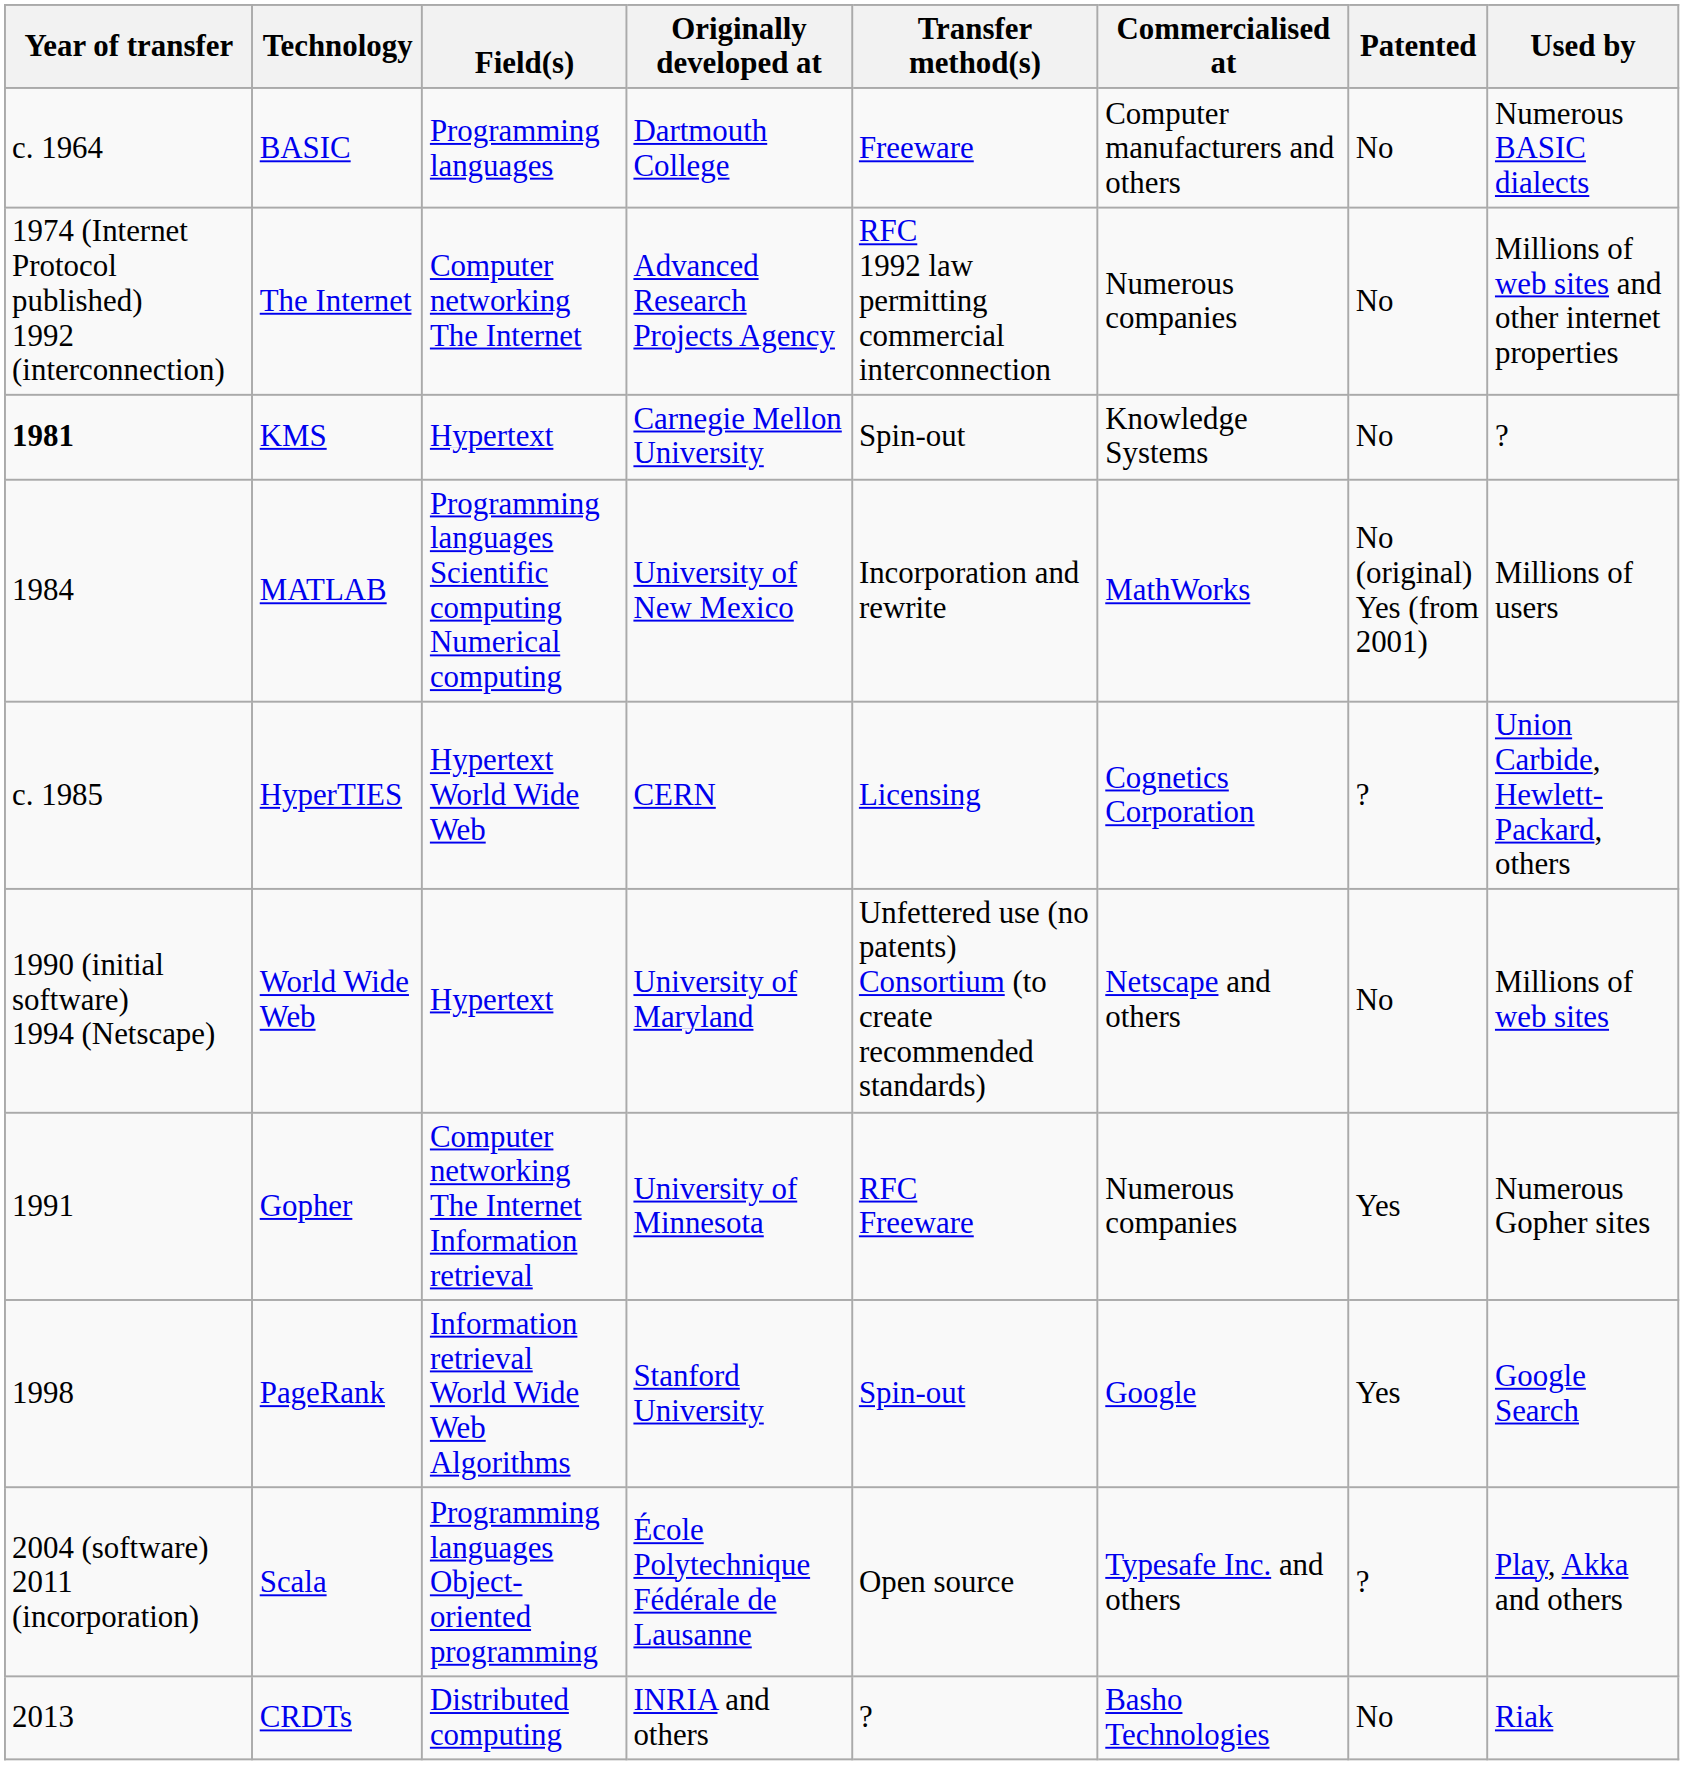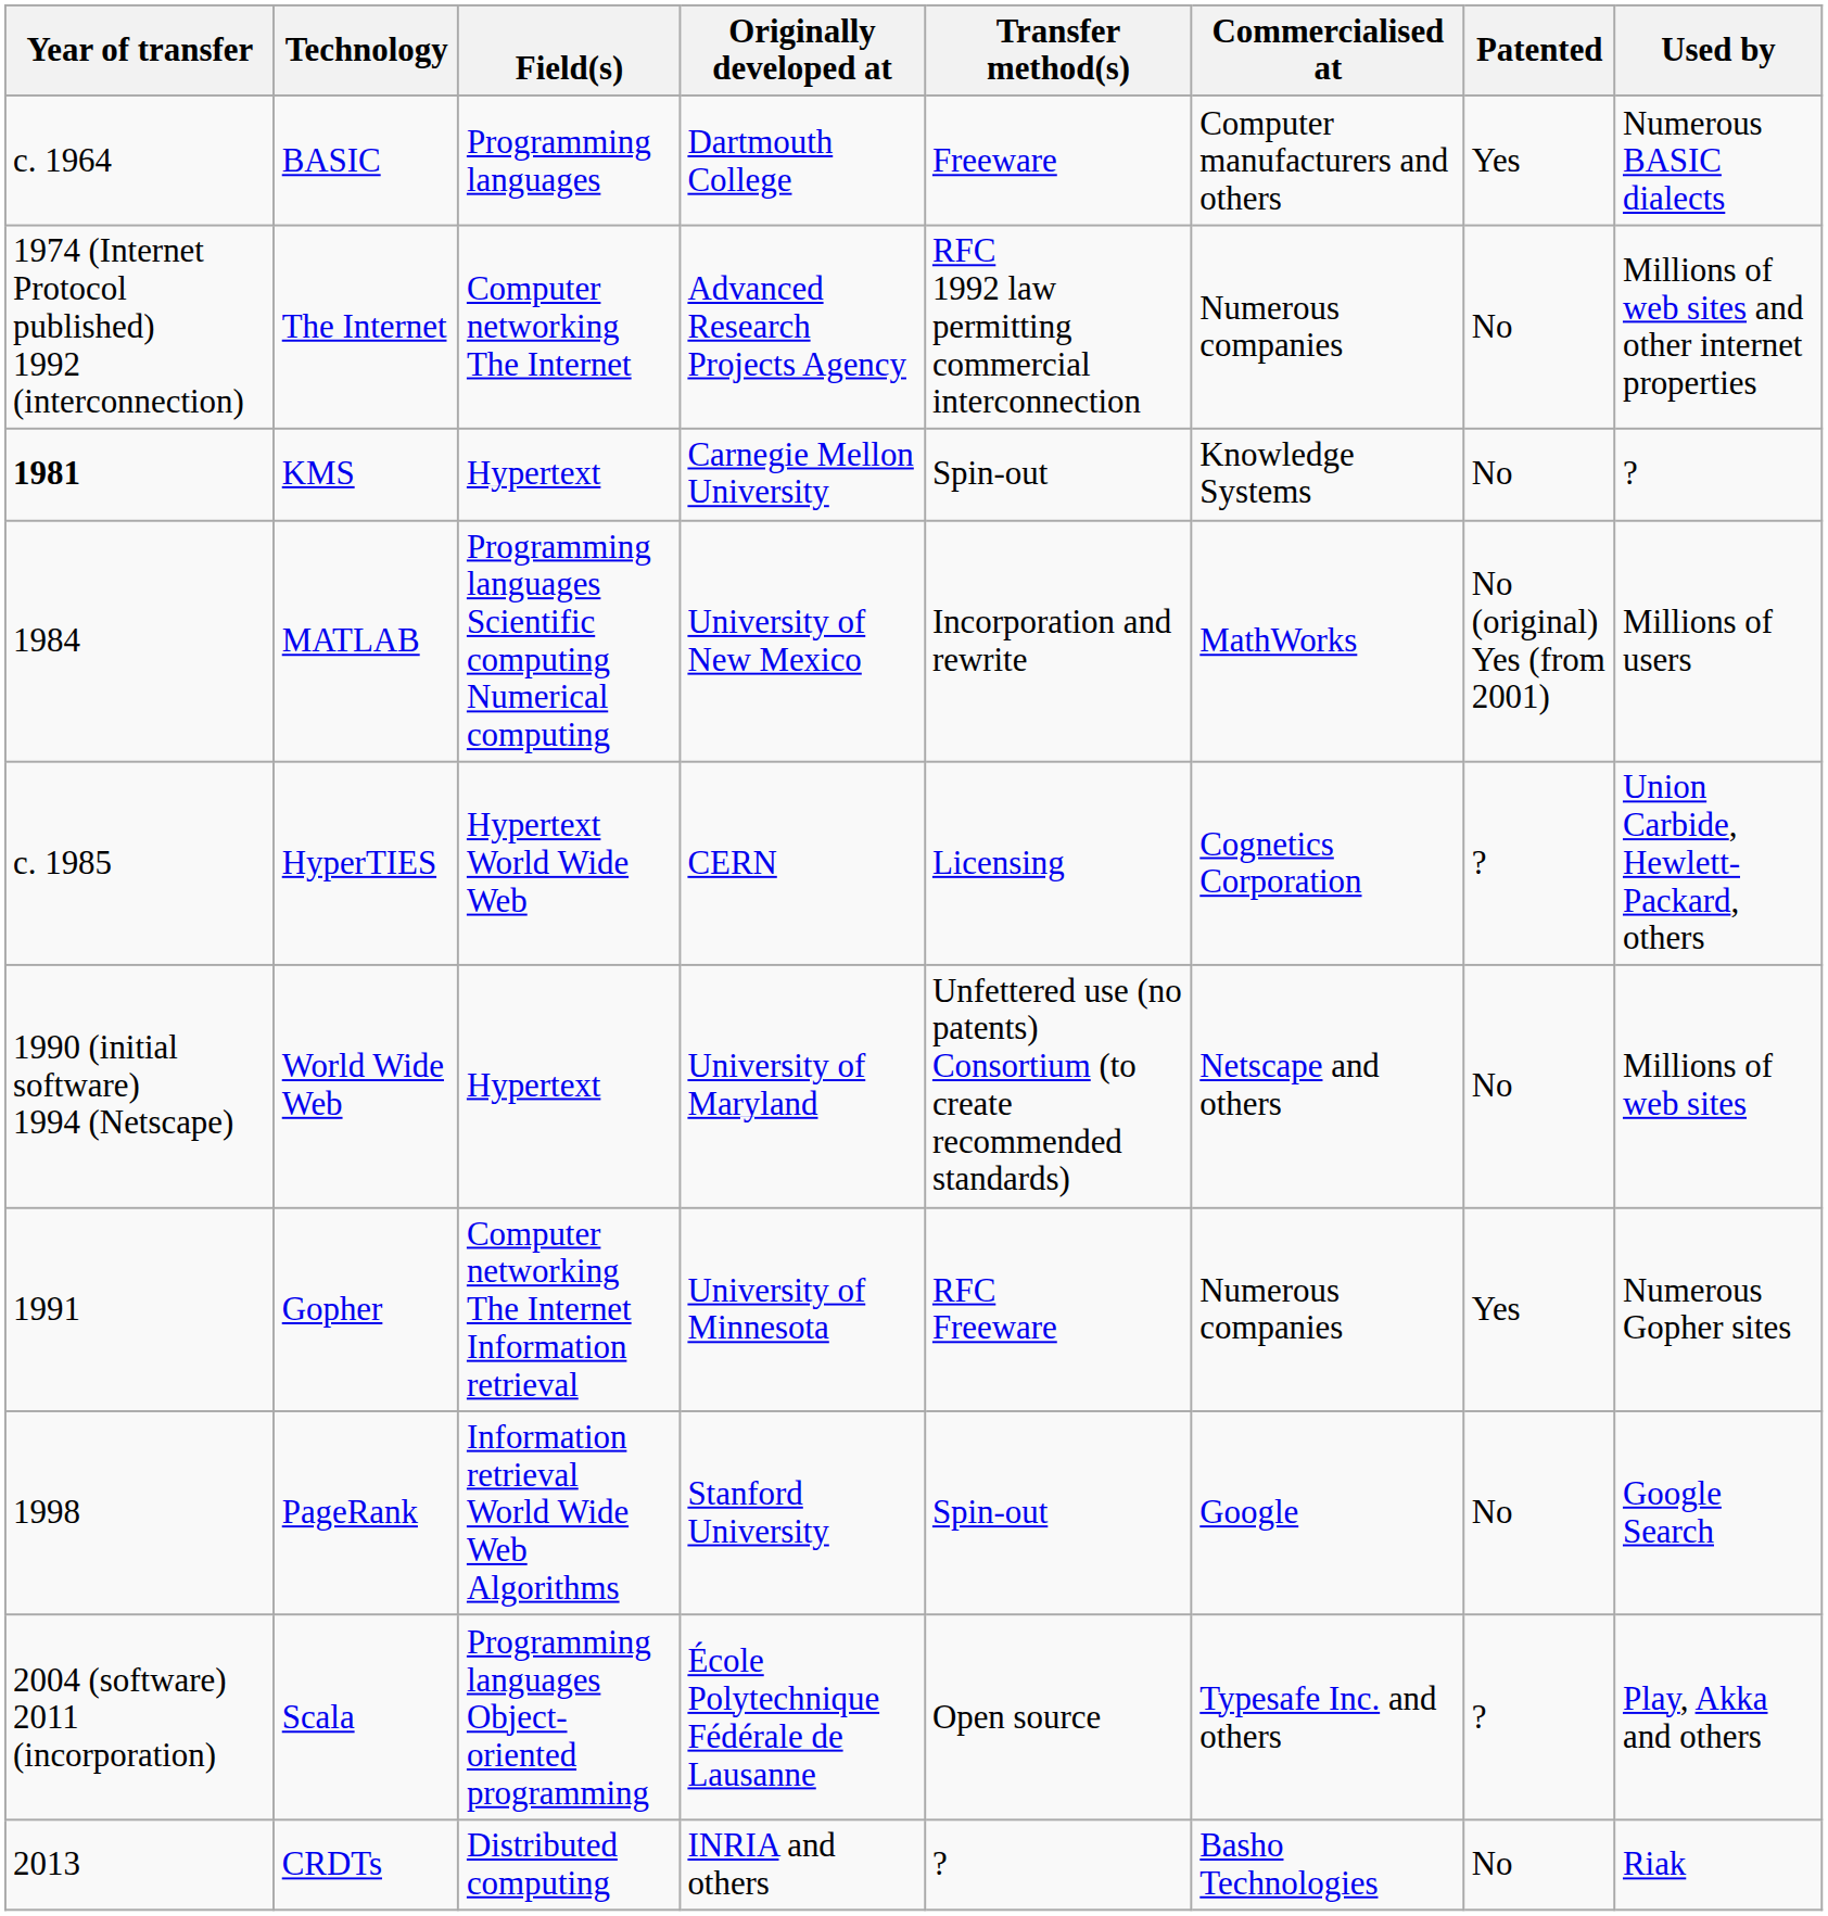BASIC | Patented: No -> Yes
PageRank | Patented: Yes -> No
